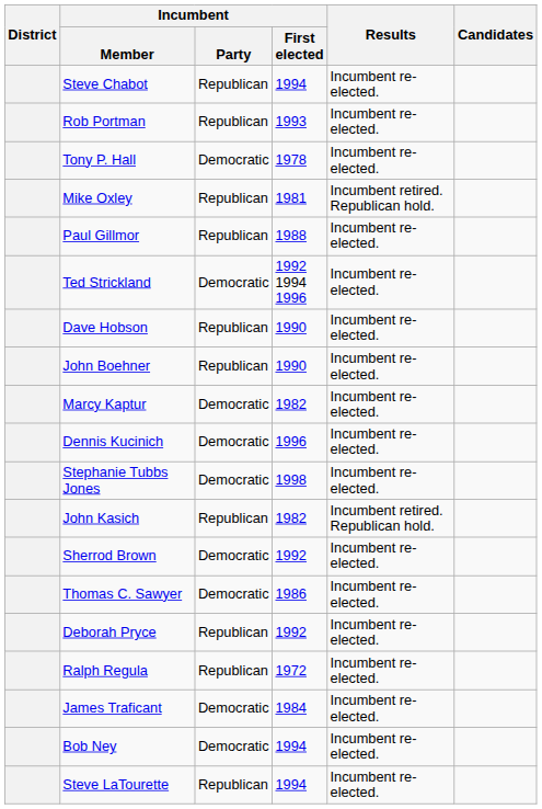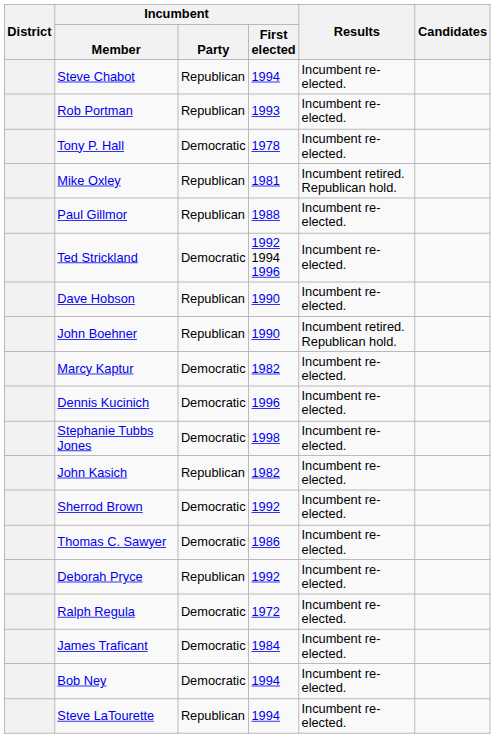John Boehner | Results: Incumbent re-elected. -> Incumbent retired. Republican hold.
John Kasich | Results: Incumbent retired. Republican hold. -> Incumbent re-elected.
Ralph Regula | Incumbent / Party: Republican -> Democratic
